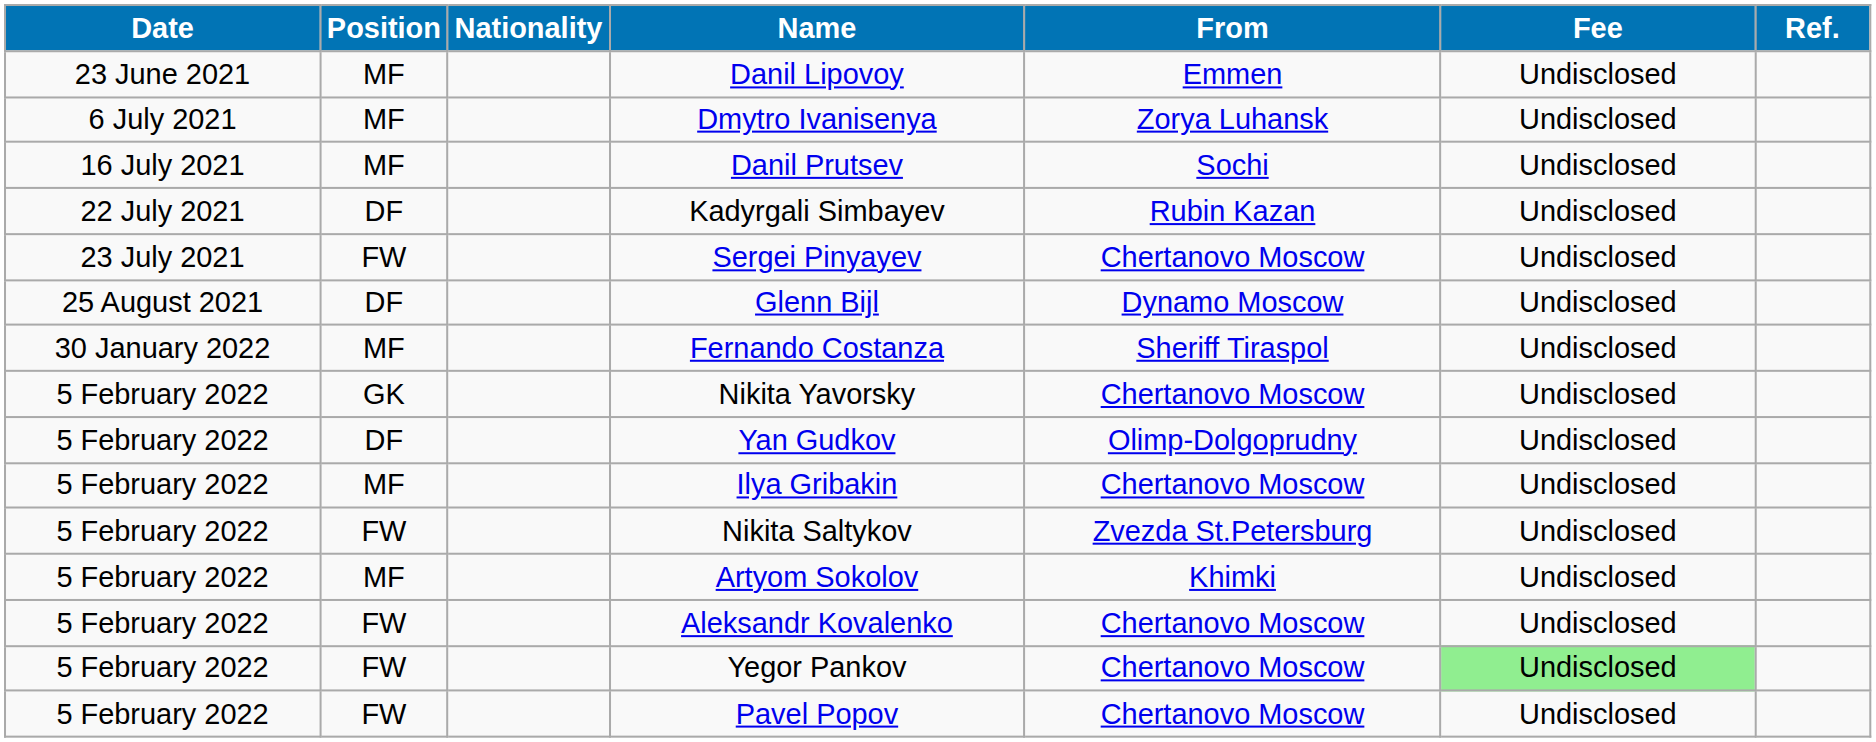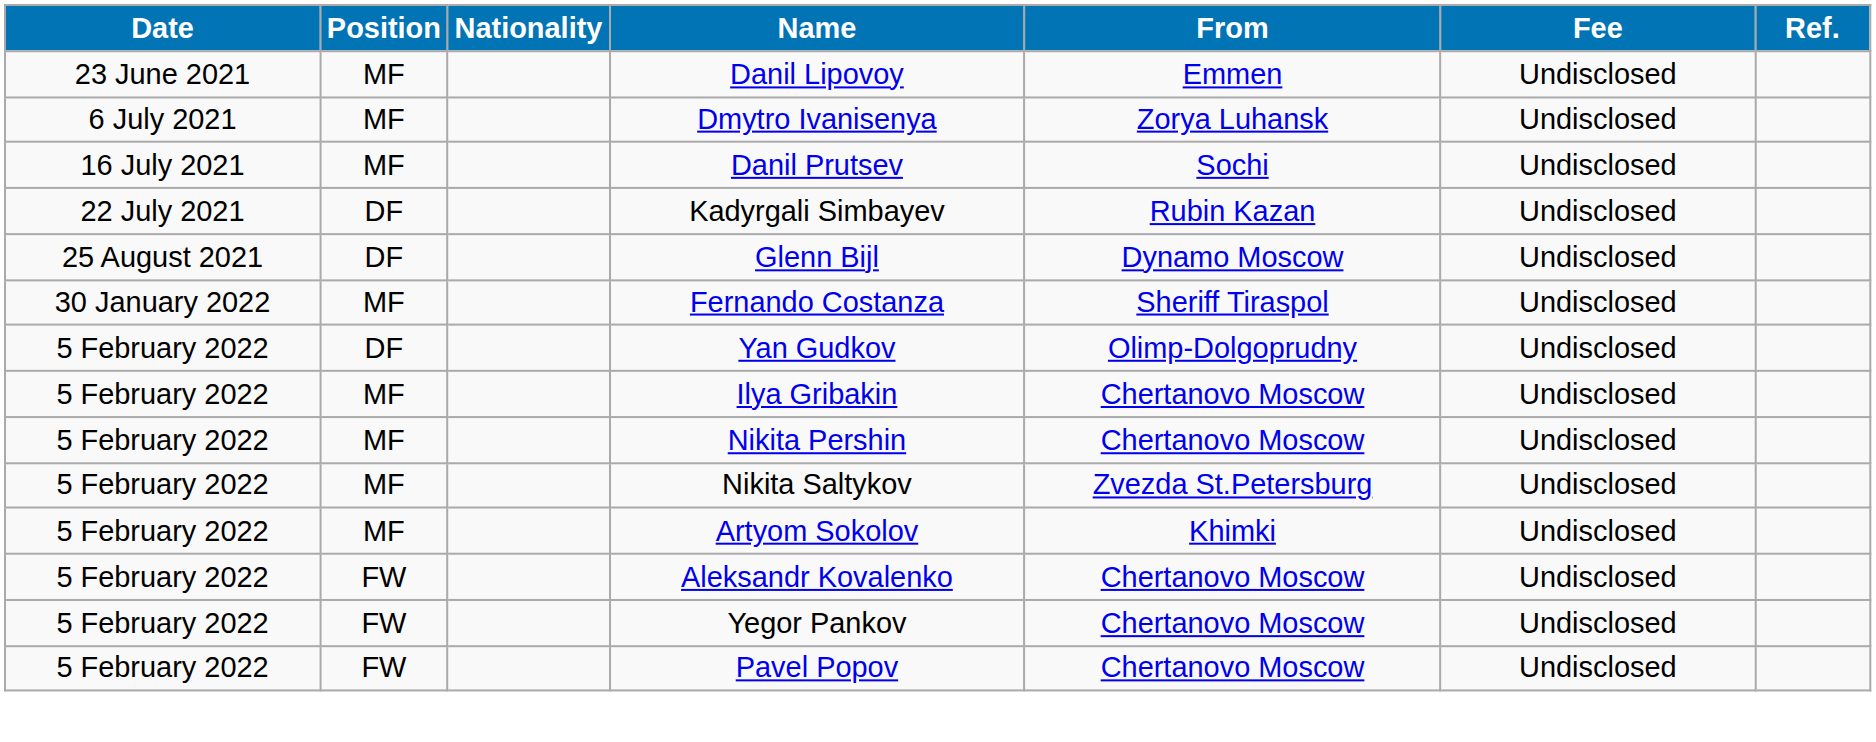- row: 23 July 2021 | FW | Sergei Pinyayev | Chertanovo Moscow | Undisclosed
- row: 5 February 2022 | GK | Nikita Yavorsky | Chertanovo Moscow | Undisclosed
+ row: 5 February 2022 | MF | Nikita Pershin | Chertanovo Moscow | Undisclosed
Nikita Saltykov | Position: FW -> MF
Yegor Pankov | Fee: lightgreen background -> no background
